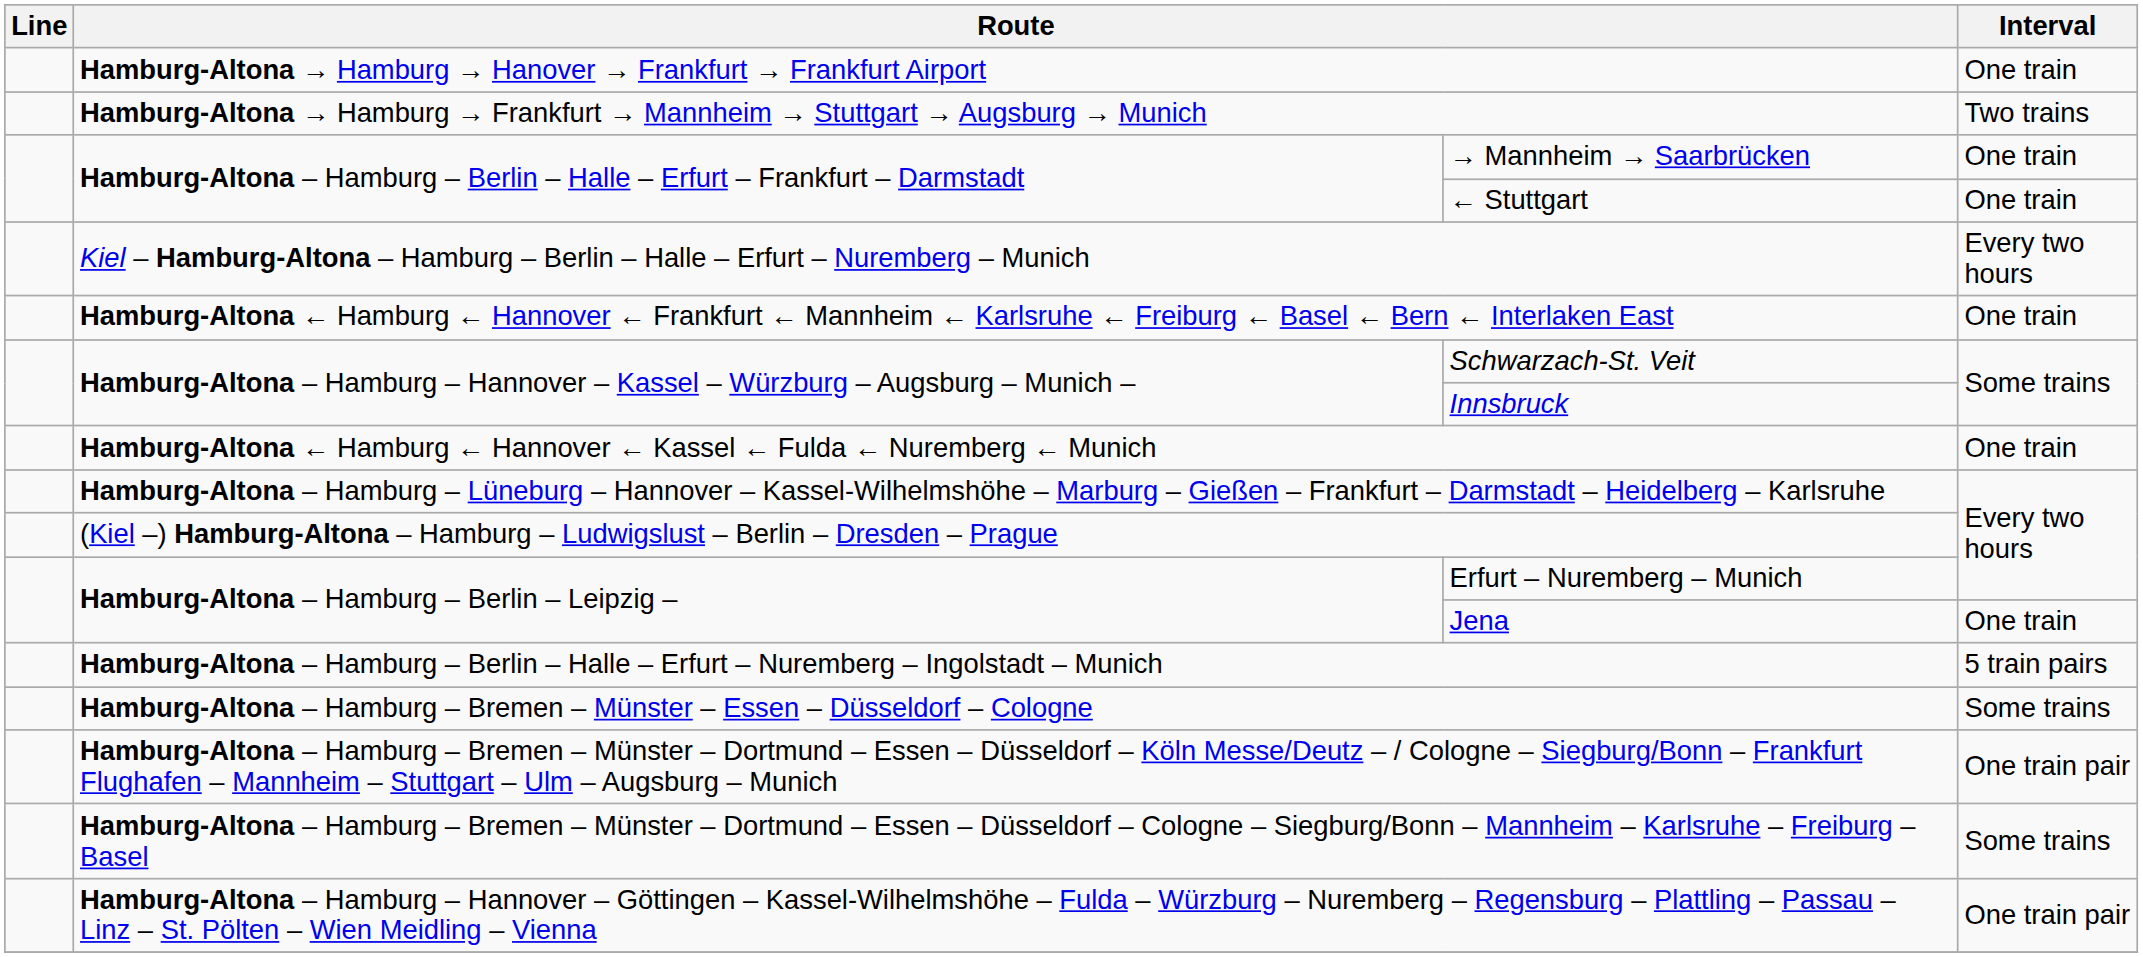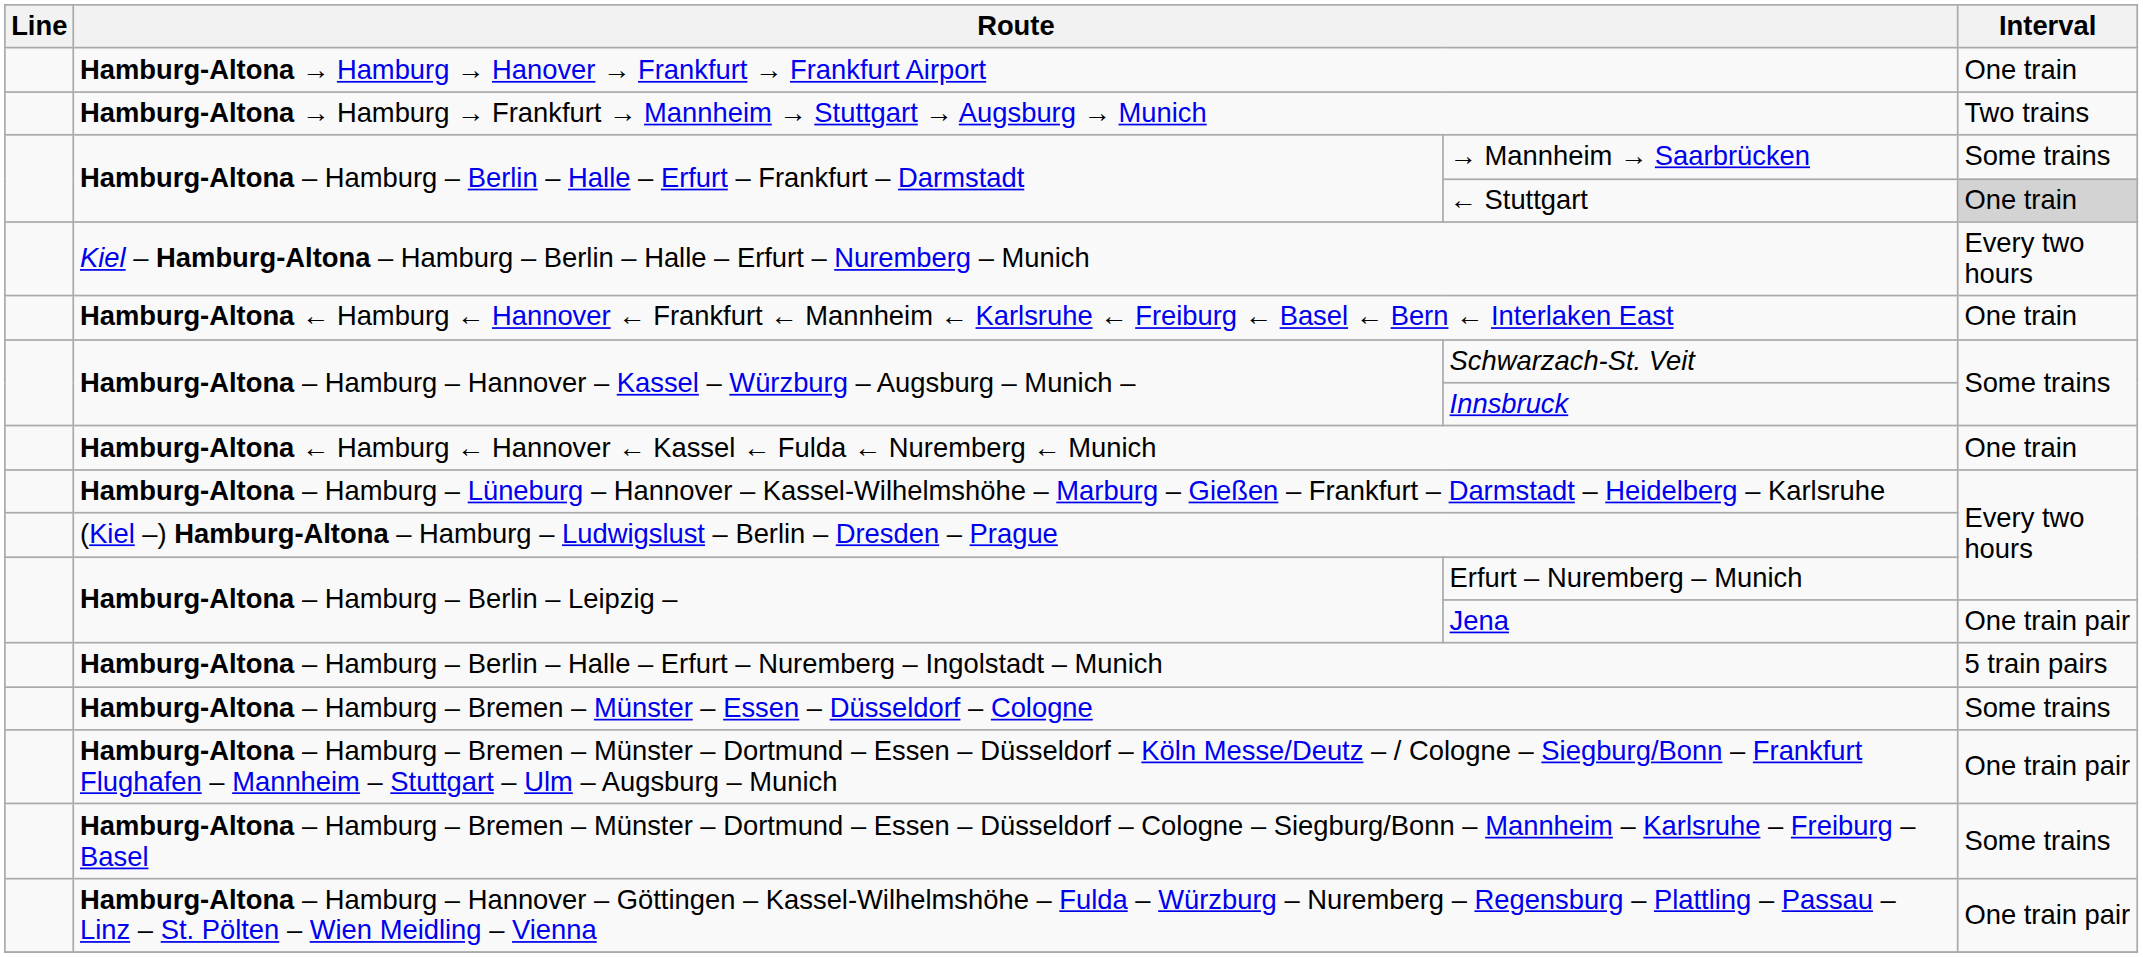→ Mannheim → Saarbrücken | Interval: One train -> Some trains
← Stuttgart | Interval: no background -> lightgrey background
Jena | Interval: One train -> One train pair
